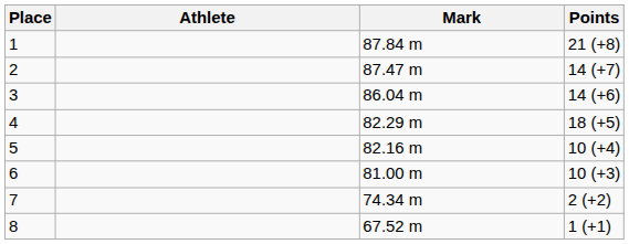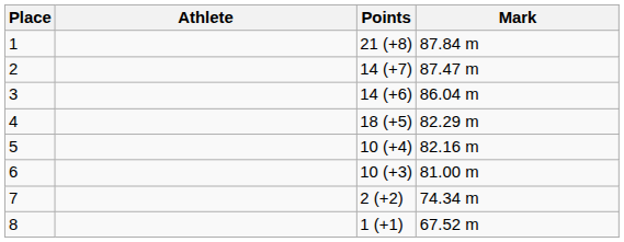columns swapped: Mark <-> Points
